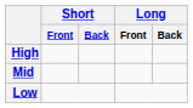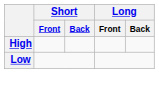- row: Mid
